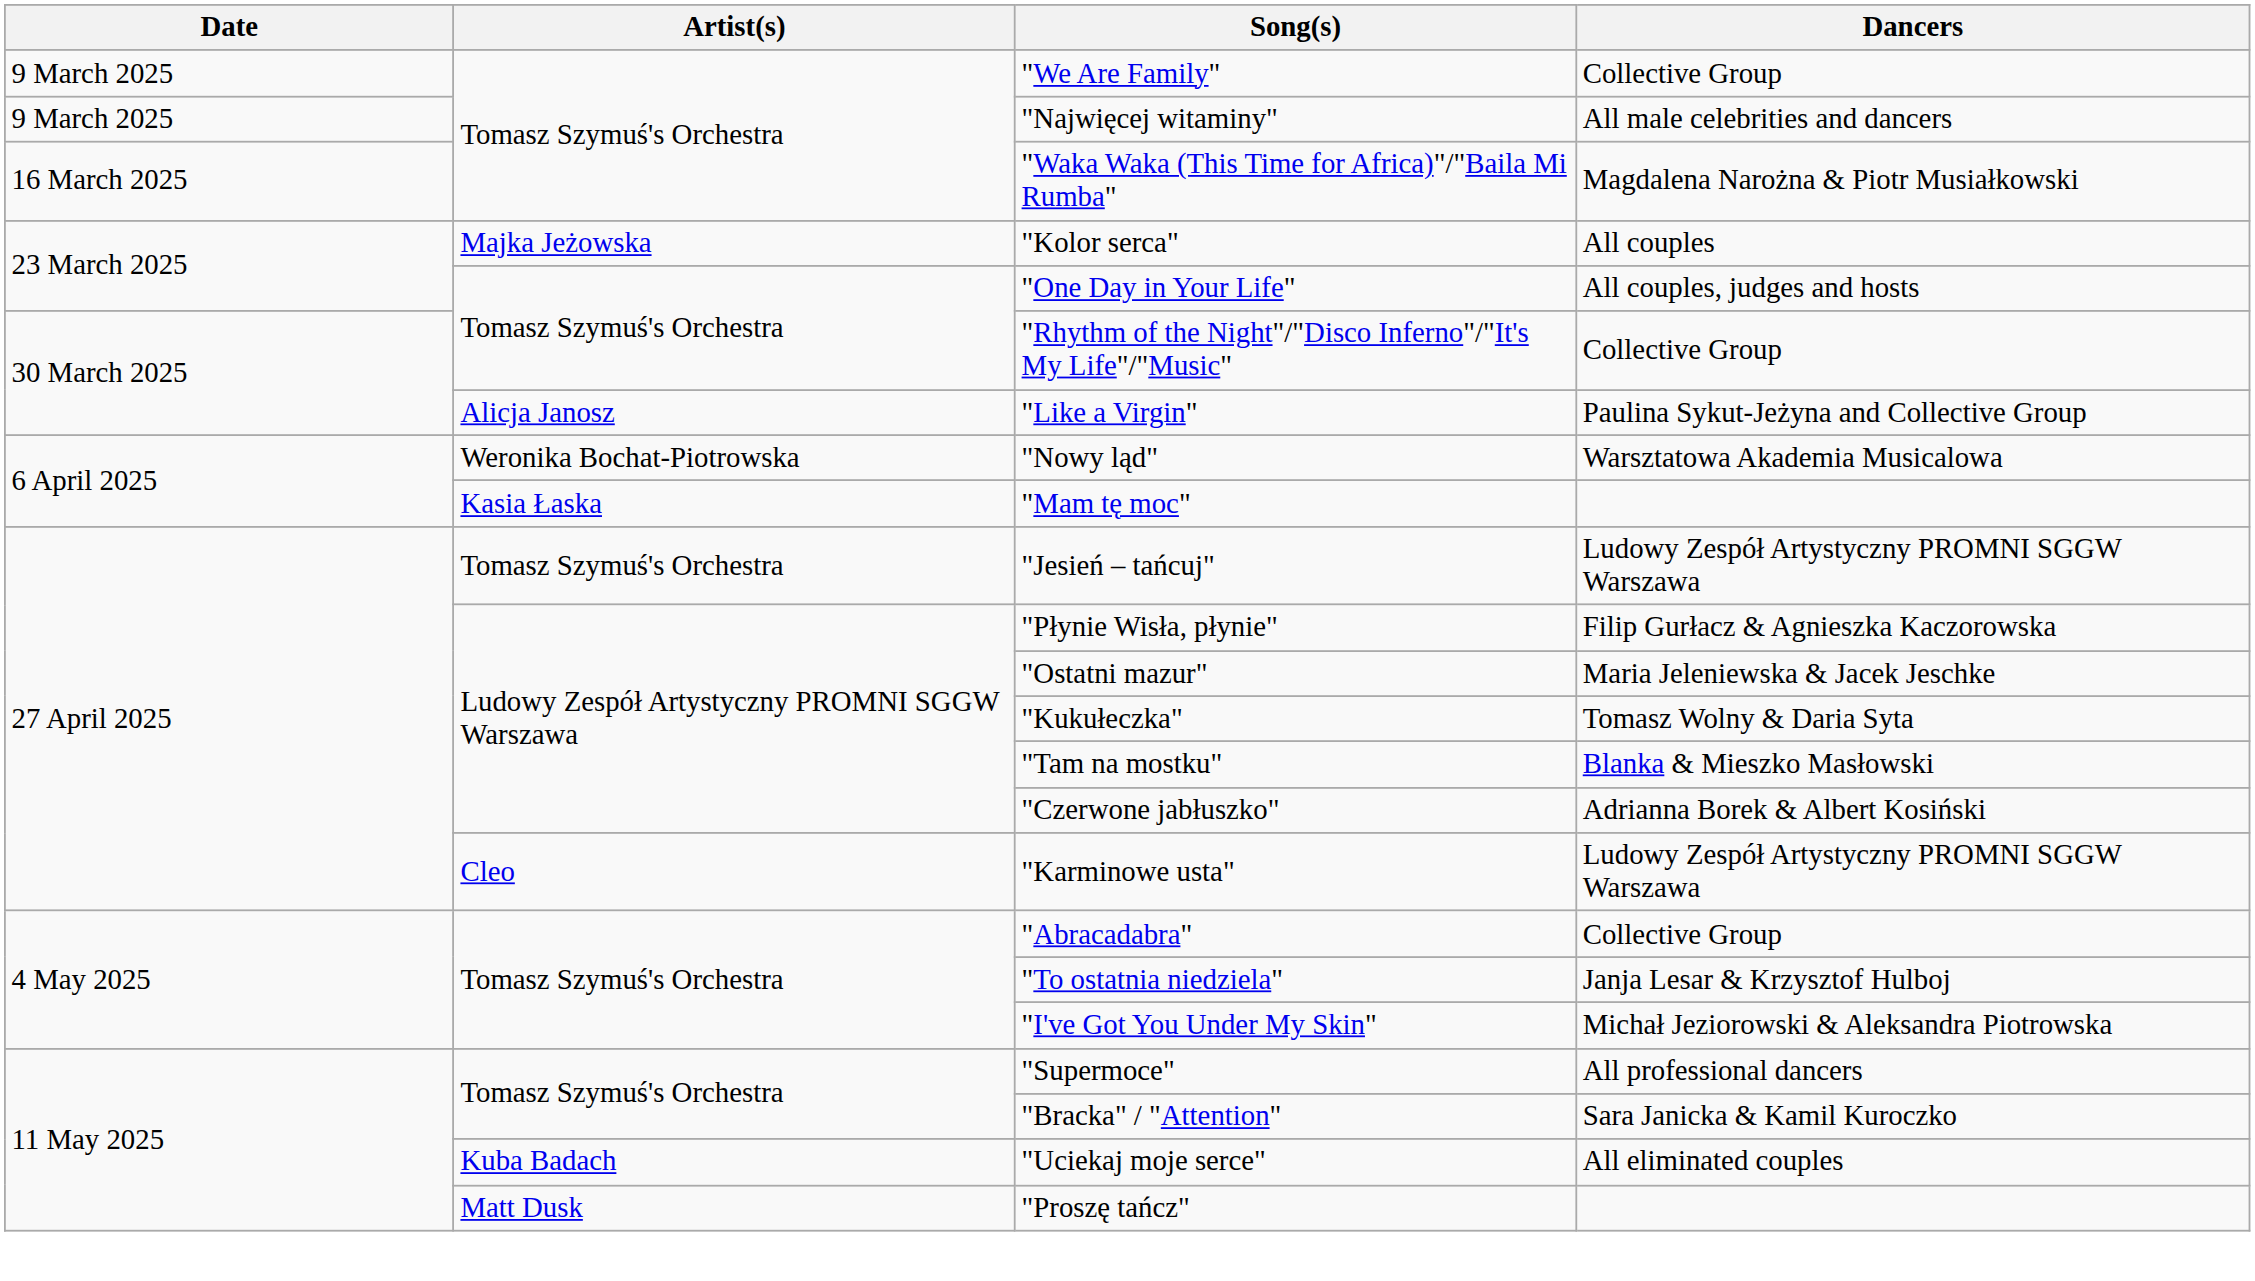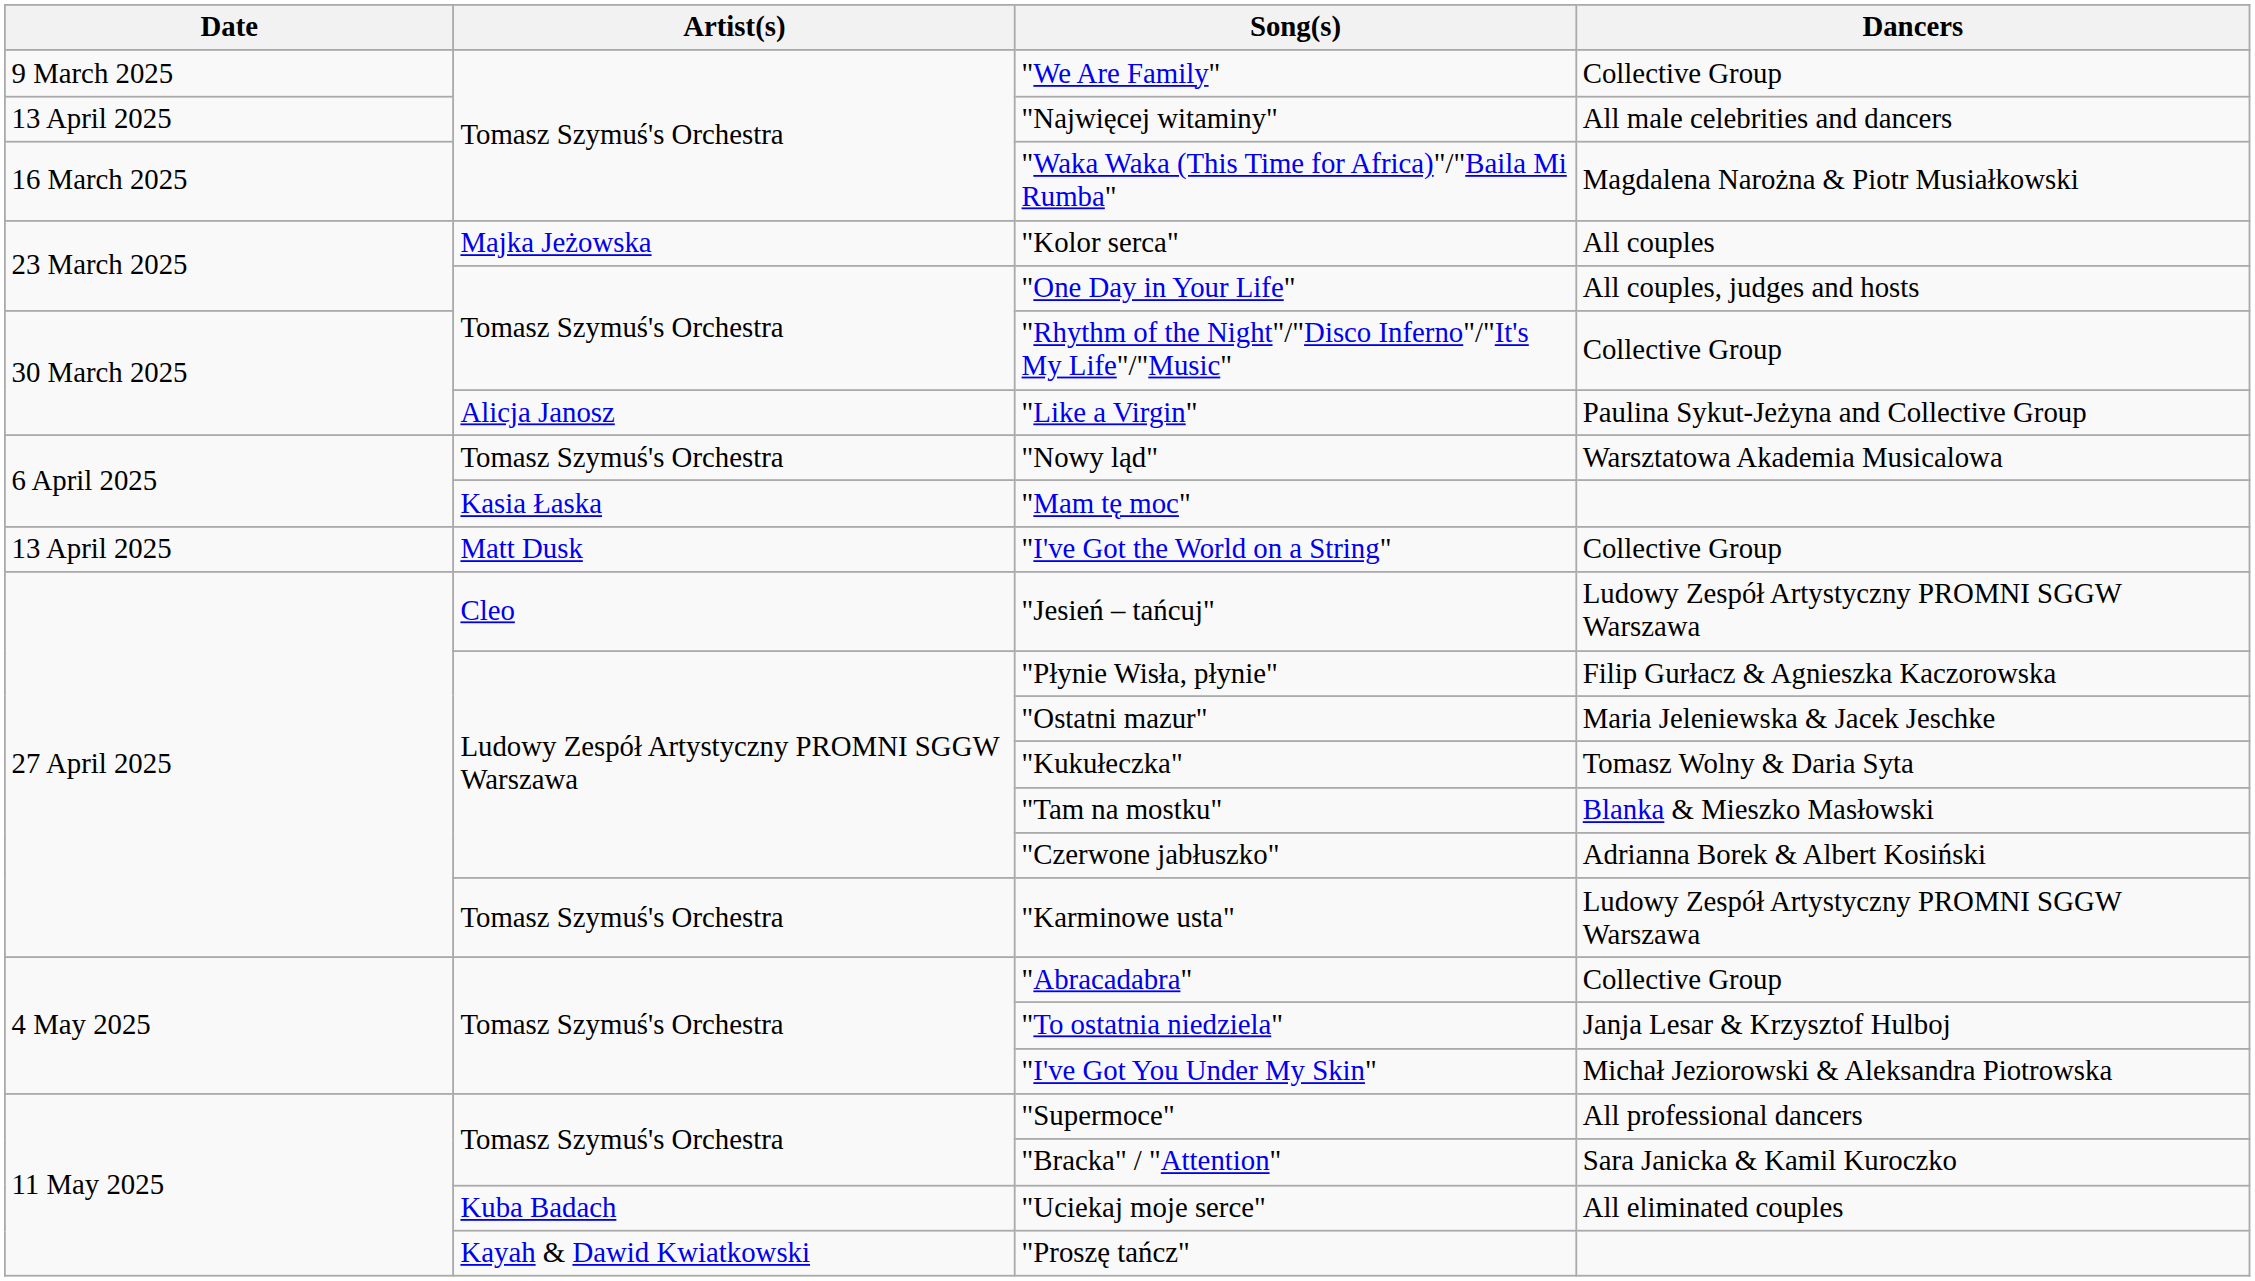"Najwięcej witaminy" | Date: 9 March 2025 -> 13 April 2025
"Nowy ląd" | Artist(s): Weronika Bochat-Piotrowska -> Tomasz Szymuś's Orchestra
+ row: 13 April 2025 | Matt Dusk | "I've Got the World on a String" | Collective Group
"Jesień – tańcuj" | Artist(s): Tomasz Szymuś's Orchestra -> Cleo
"Karminowe usta" | Artist(s): Cleo -> Tomasz Szymuś's Orchestra
"Proszę tańcz" | Artist(s): Matt Dusk -> Kayah & Dawid Kwiatkowski
